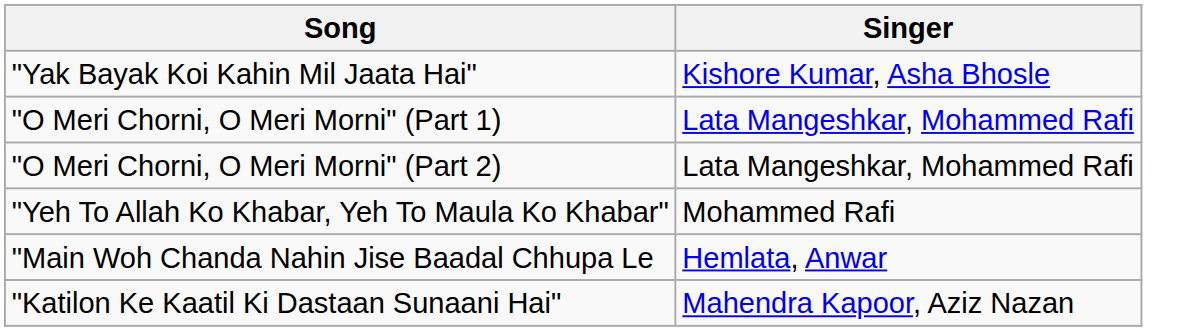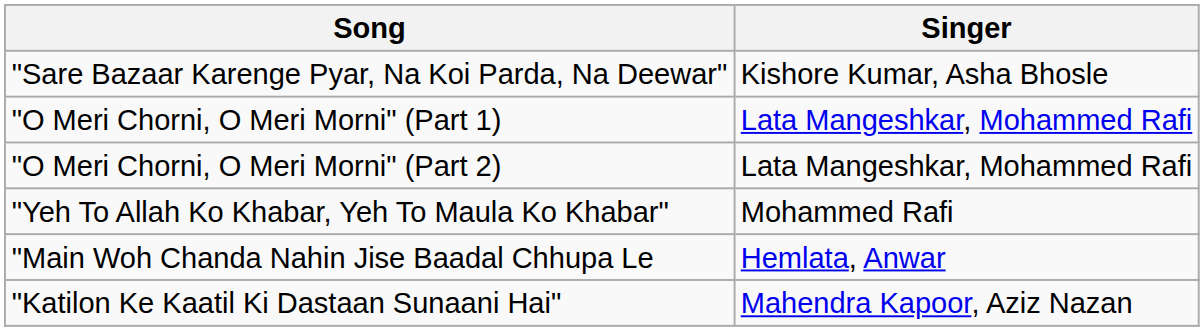- row: "Yak Bayak Koi Kahin Mil Jaata Hai" | Kishore Kumar, Asha Bhosle
+ row: "Sare Bazaar Karenge Pyar, Na Koi Parda, Na Deewar" | Kishore Kumar, Asha Bhosle
